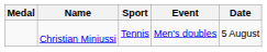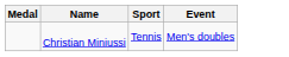- column: Date | 5 August
